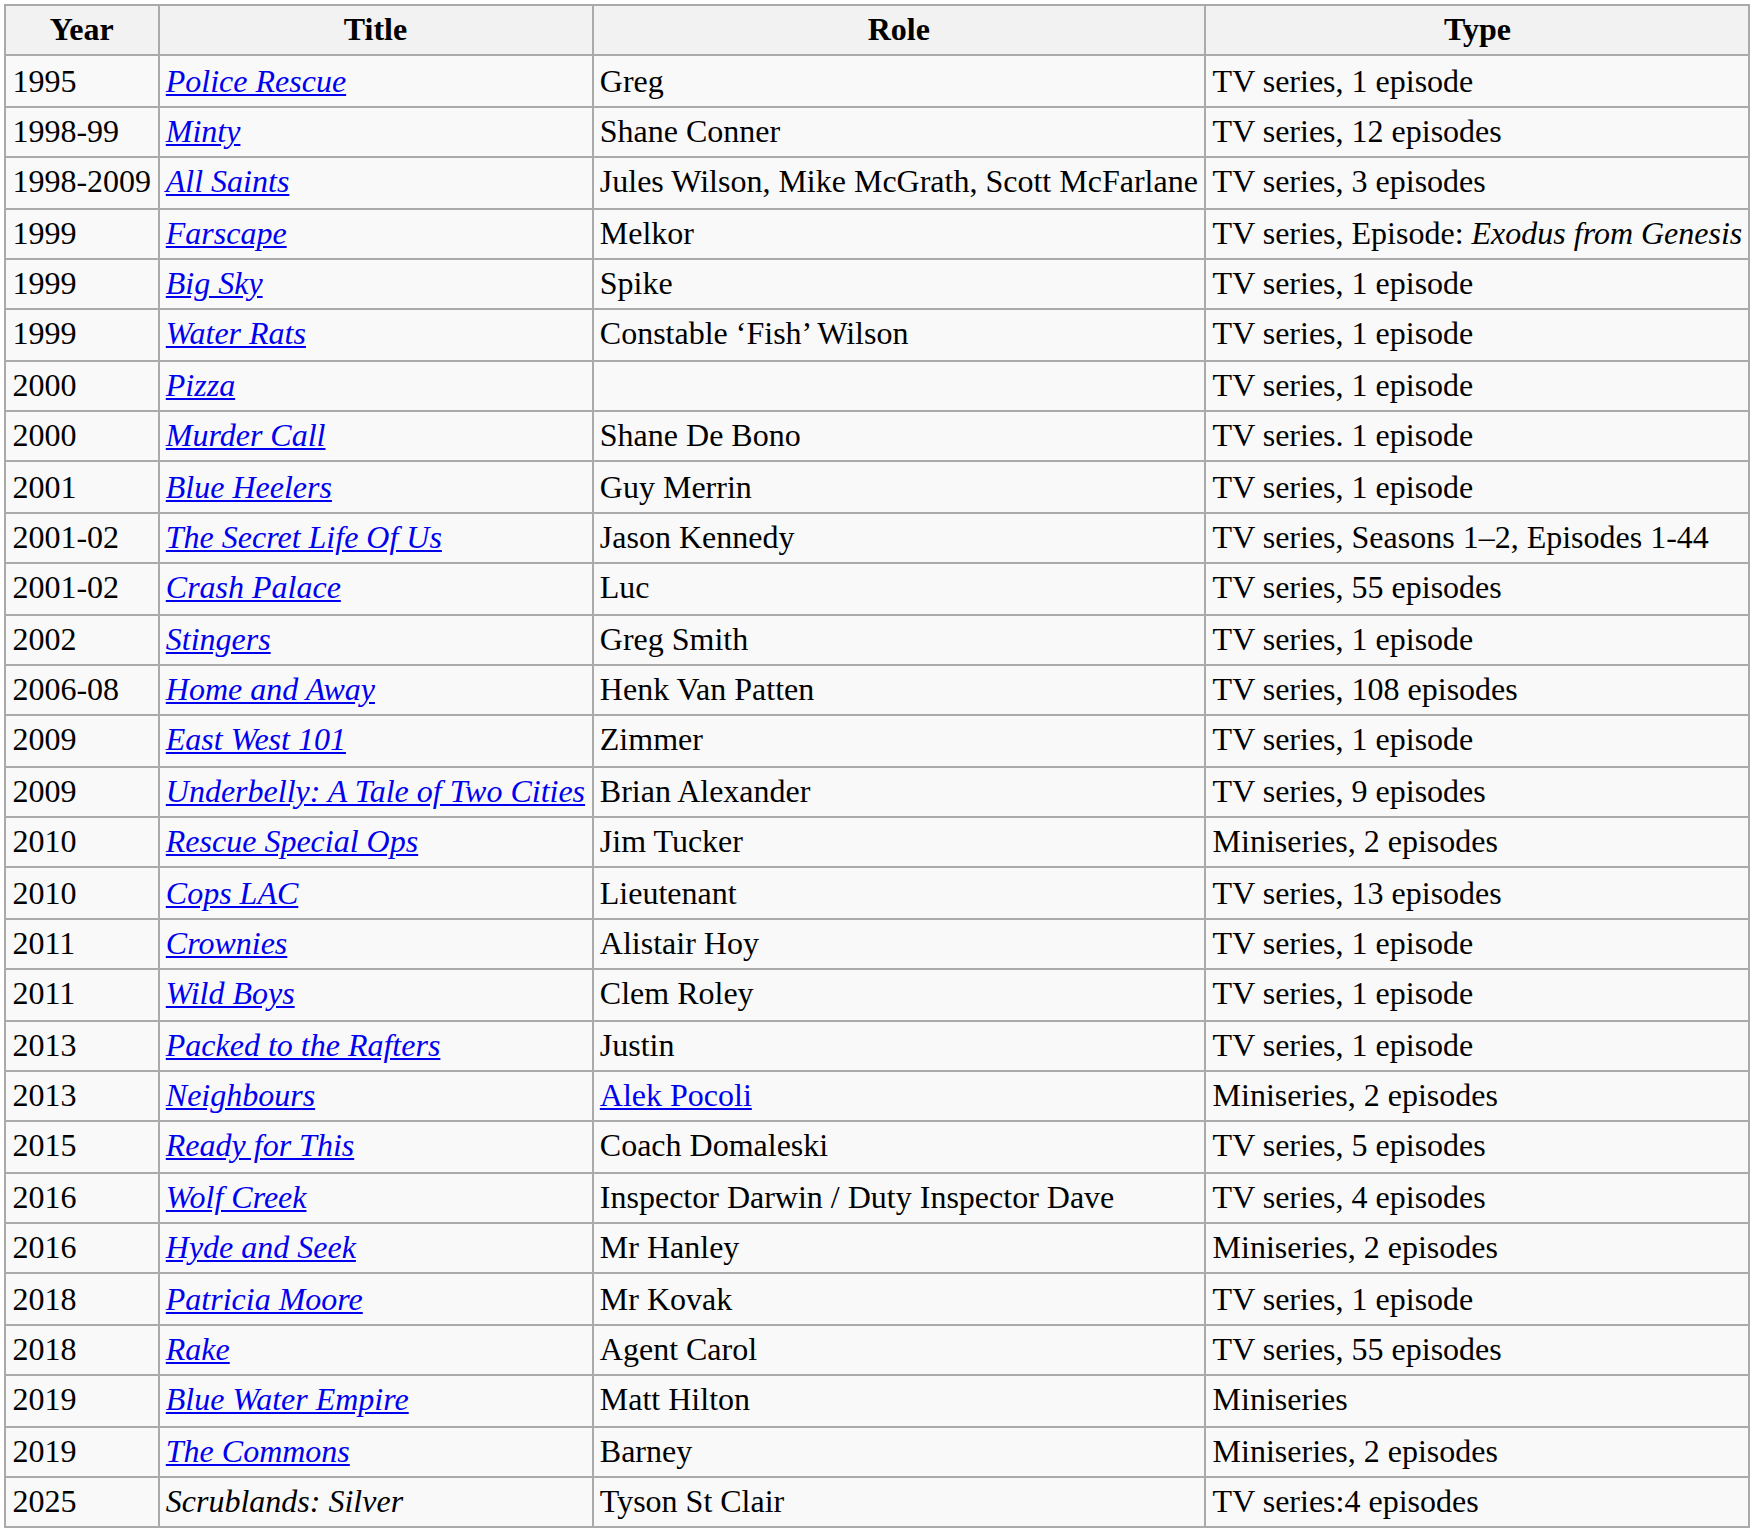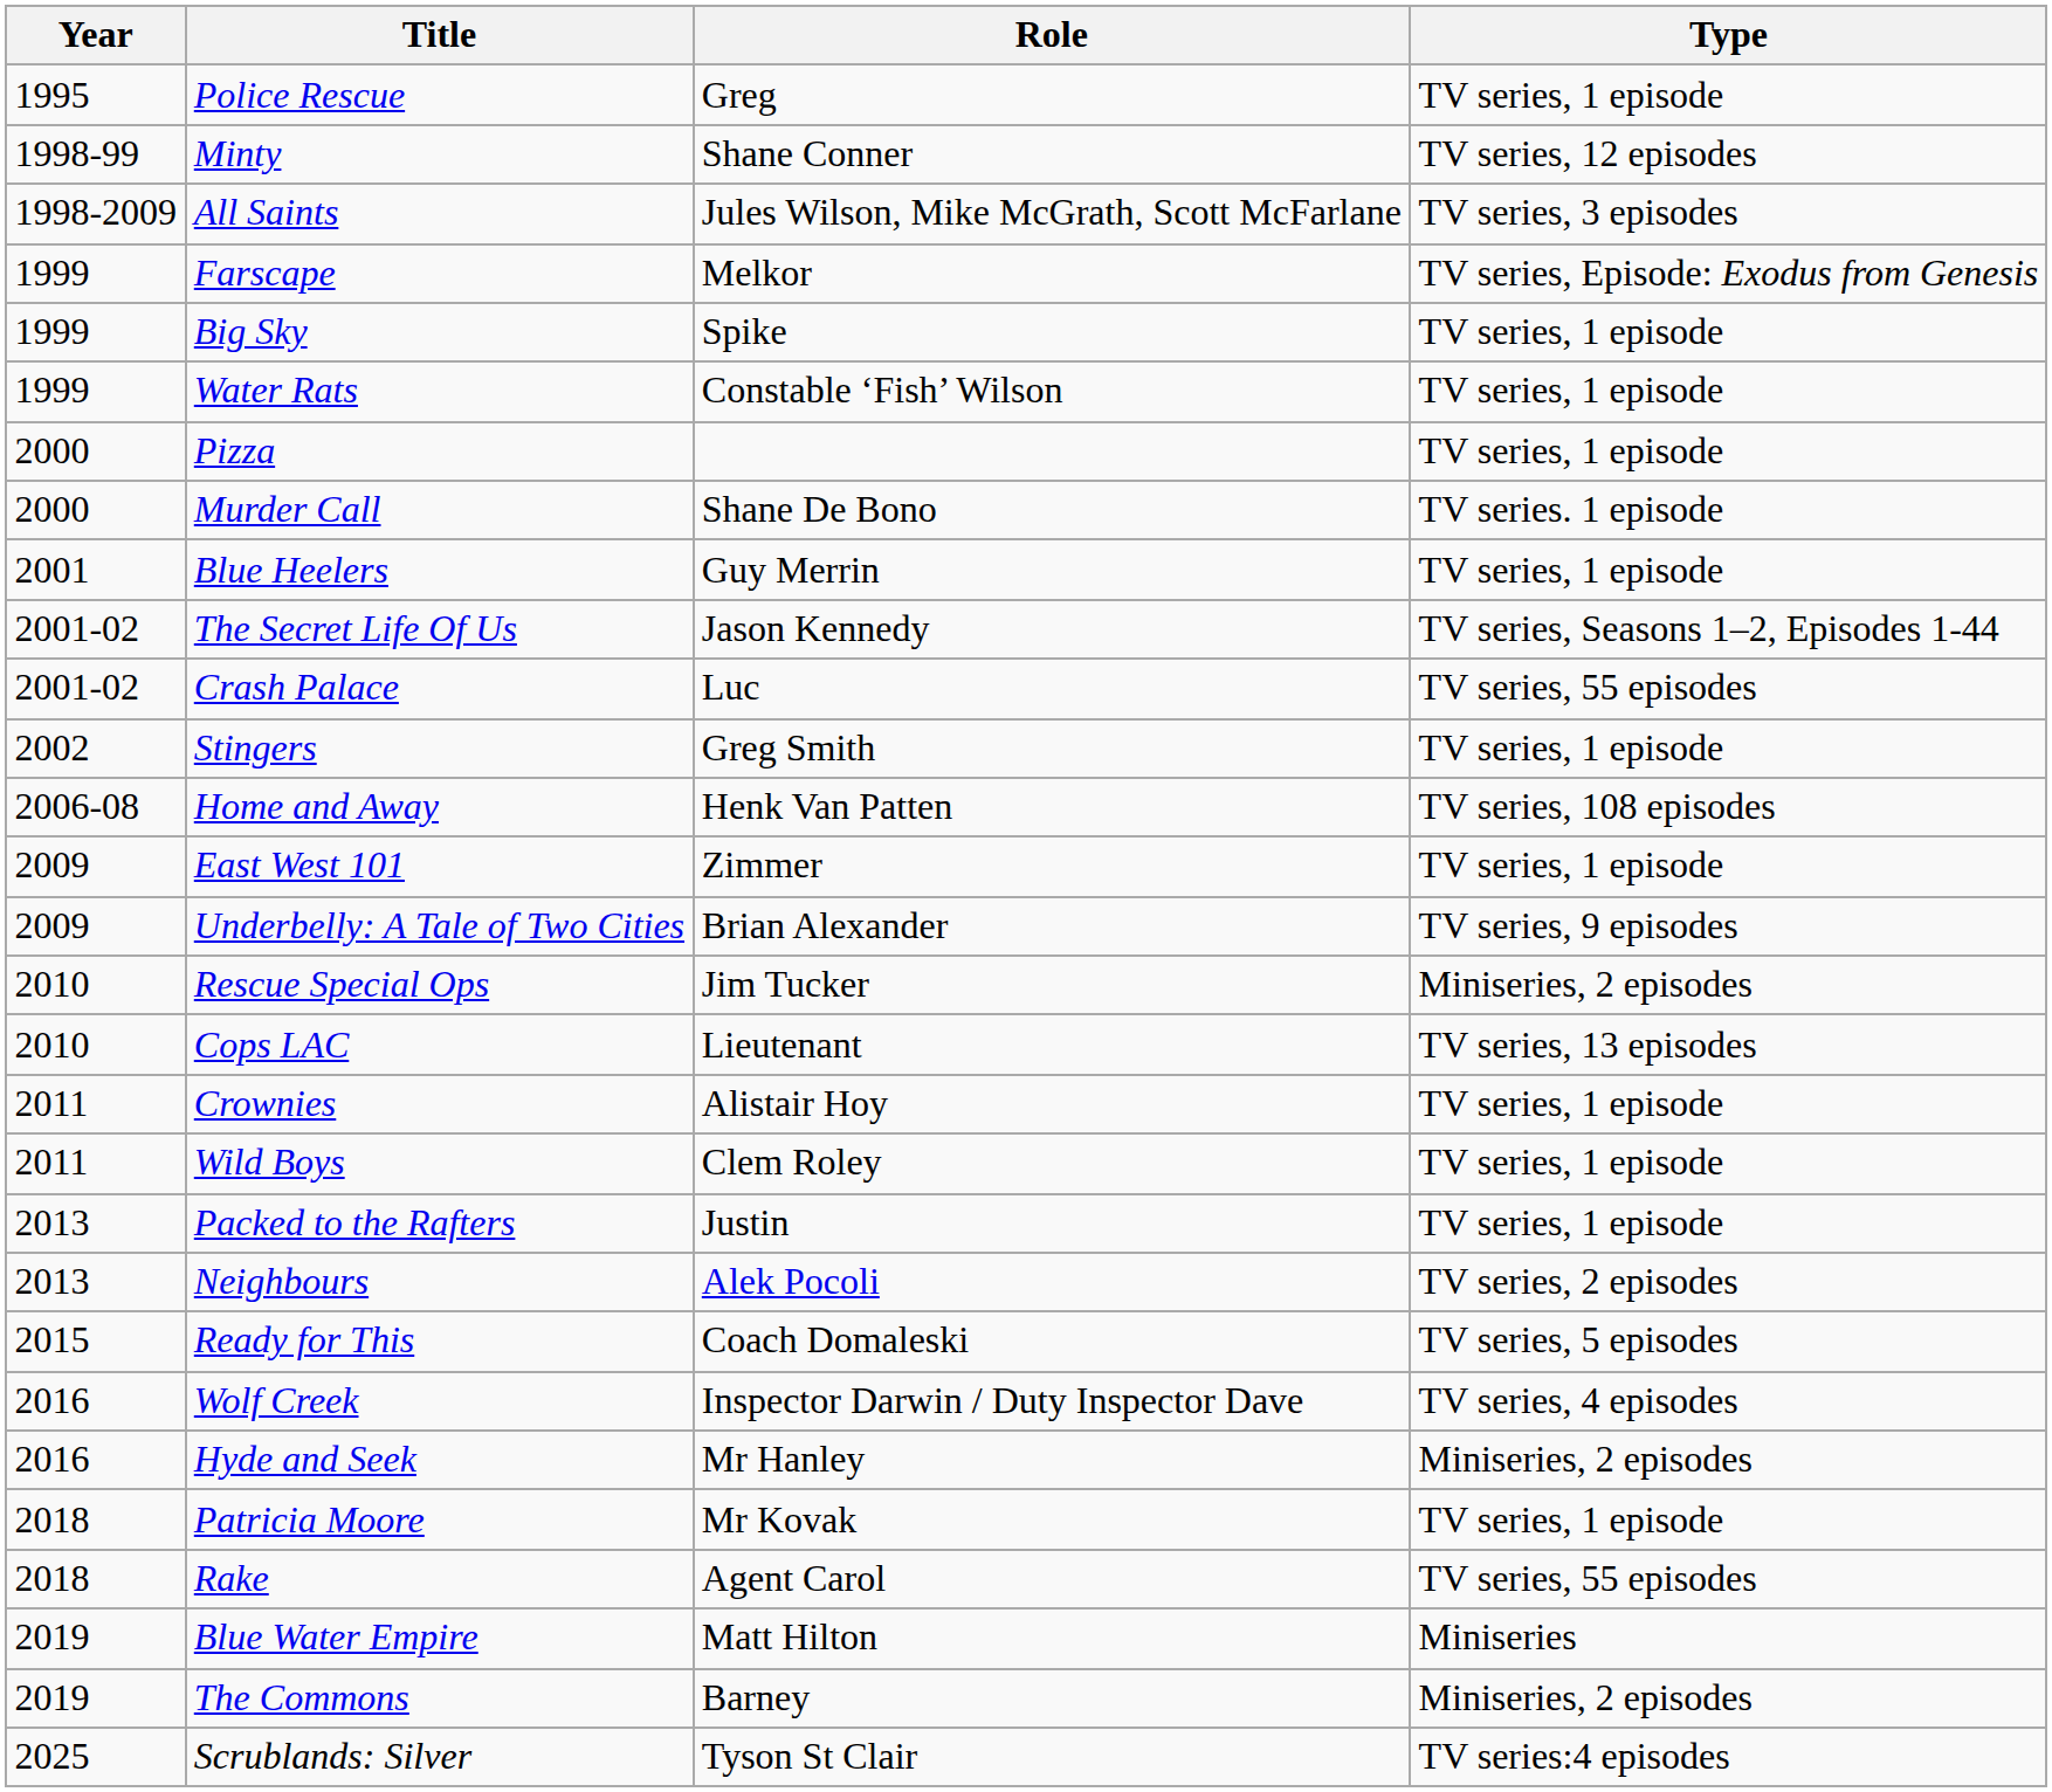Neighbours | Type: Miniseries, 2 episodes -> TV series, 2 episodes
